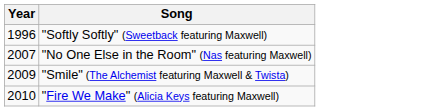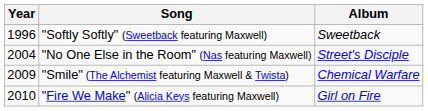+ column: Album | Sweetback | Street's Disciple | Chemical Warfare | Girl on Fire
"No One Else in the Room" (Nas featuring Maxwell) | Year: 2007 -> 2004
